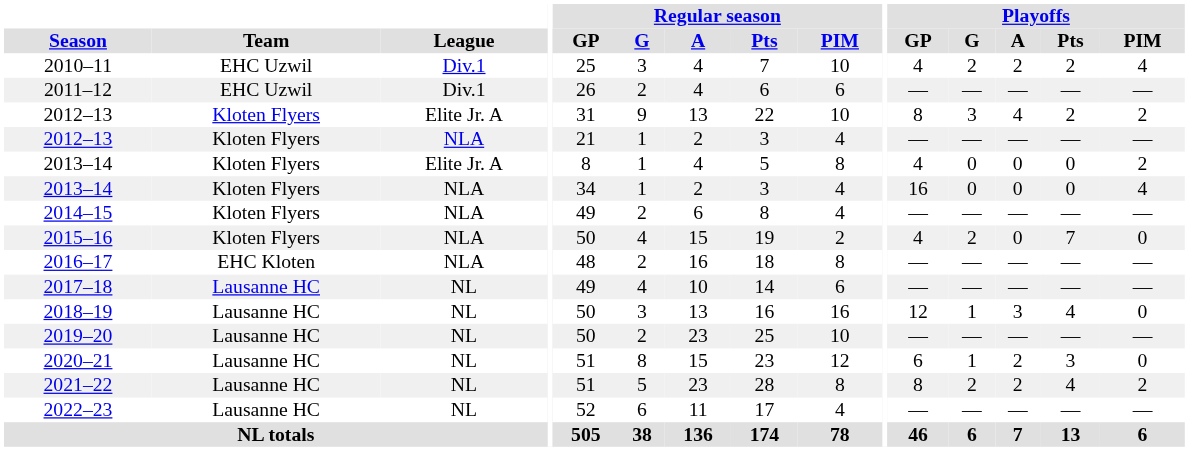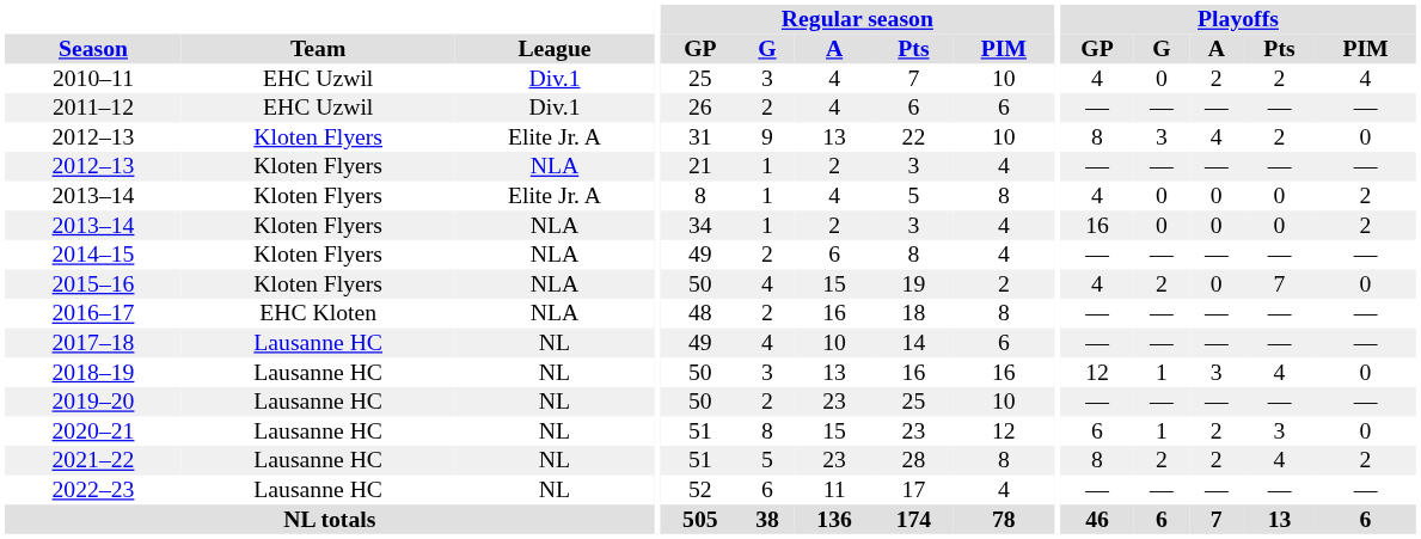2010–11 | Playoffs / G: 2 -> 0
2012–13 / Elite Jr. A | Playoffs / PIM: 2 -> 0
2013–14 / NLA | Playoffs / PIM: 4 -> 2
